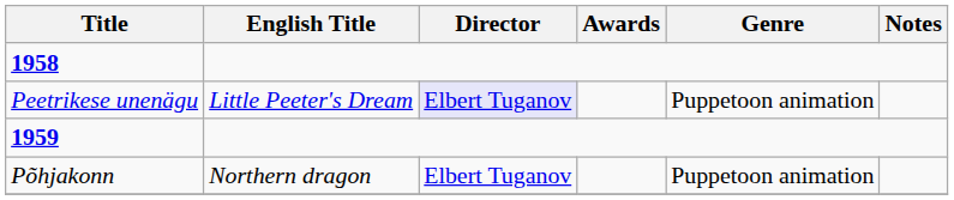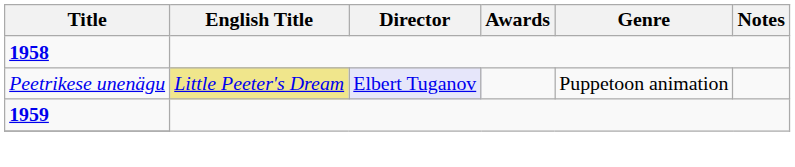Peetrikese unenägu | English Title: no background -> khaki background
- row: Põhjakonn | Northern dragon | Elbert Tuganov | Puppetoon animation
